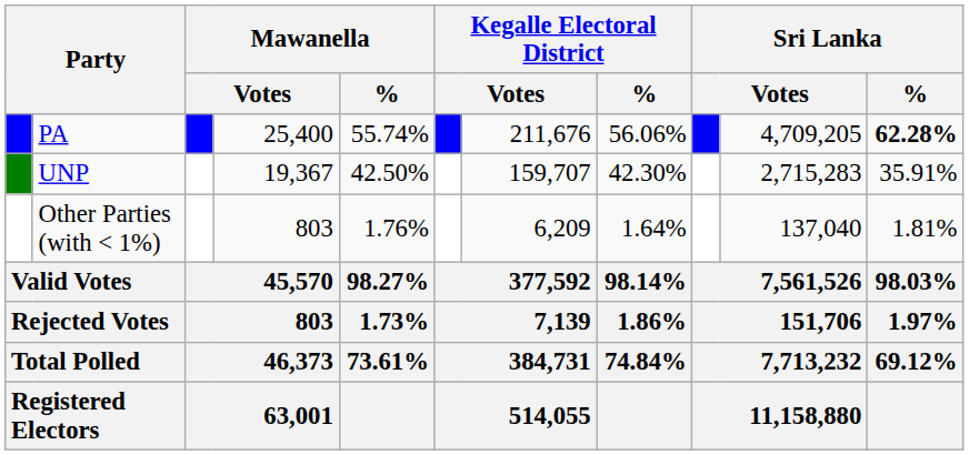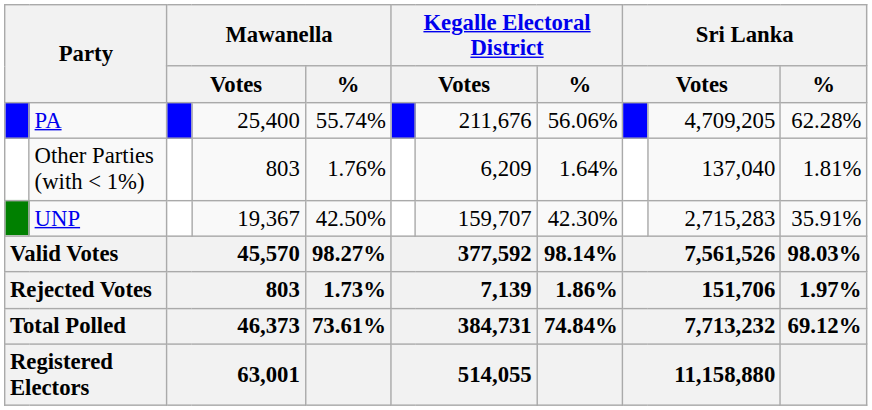PA | Sri Lanka / %: bold -> normal
rows swapped: UNP <-> Other Parties (with < 1%)
